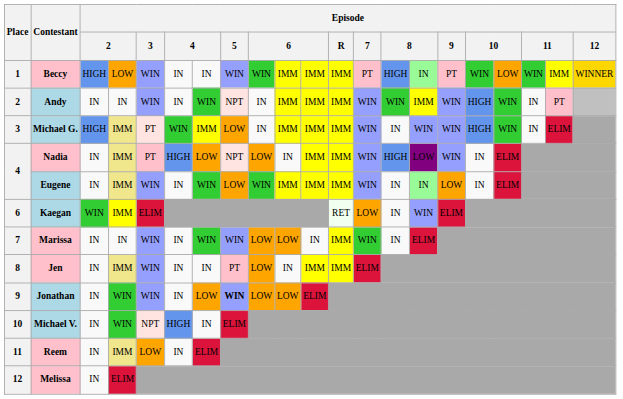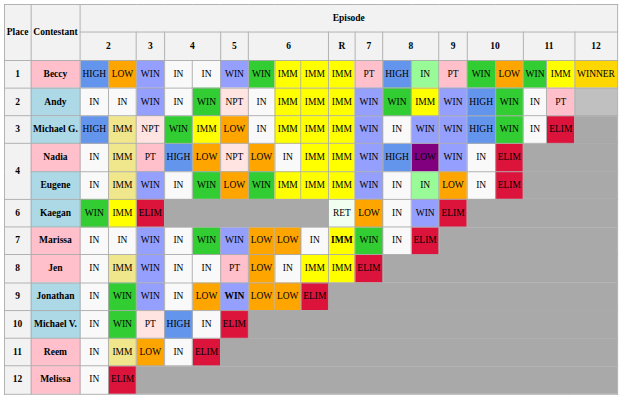Michael G. | Episode / 3: PT -> NPT
Marissa | Episode / R: normal -> bold
Michael V. | Episode / 3: NPT -> PT
